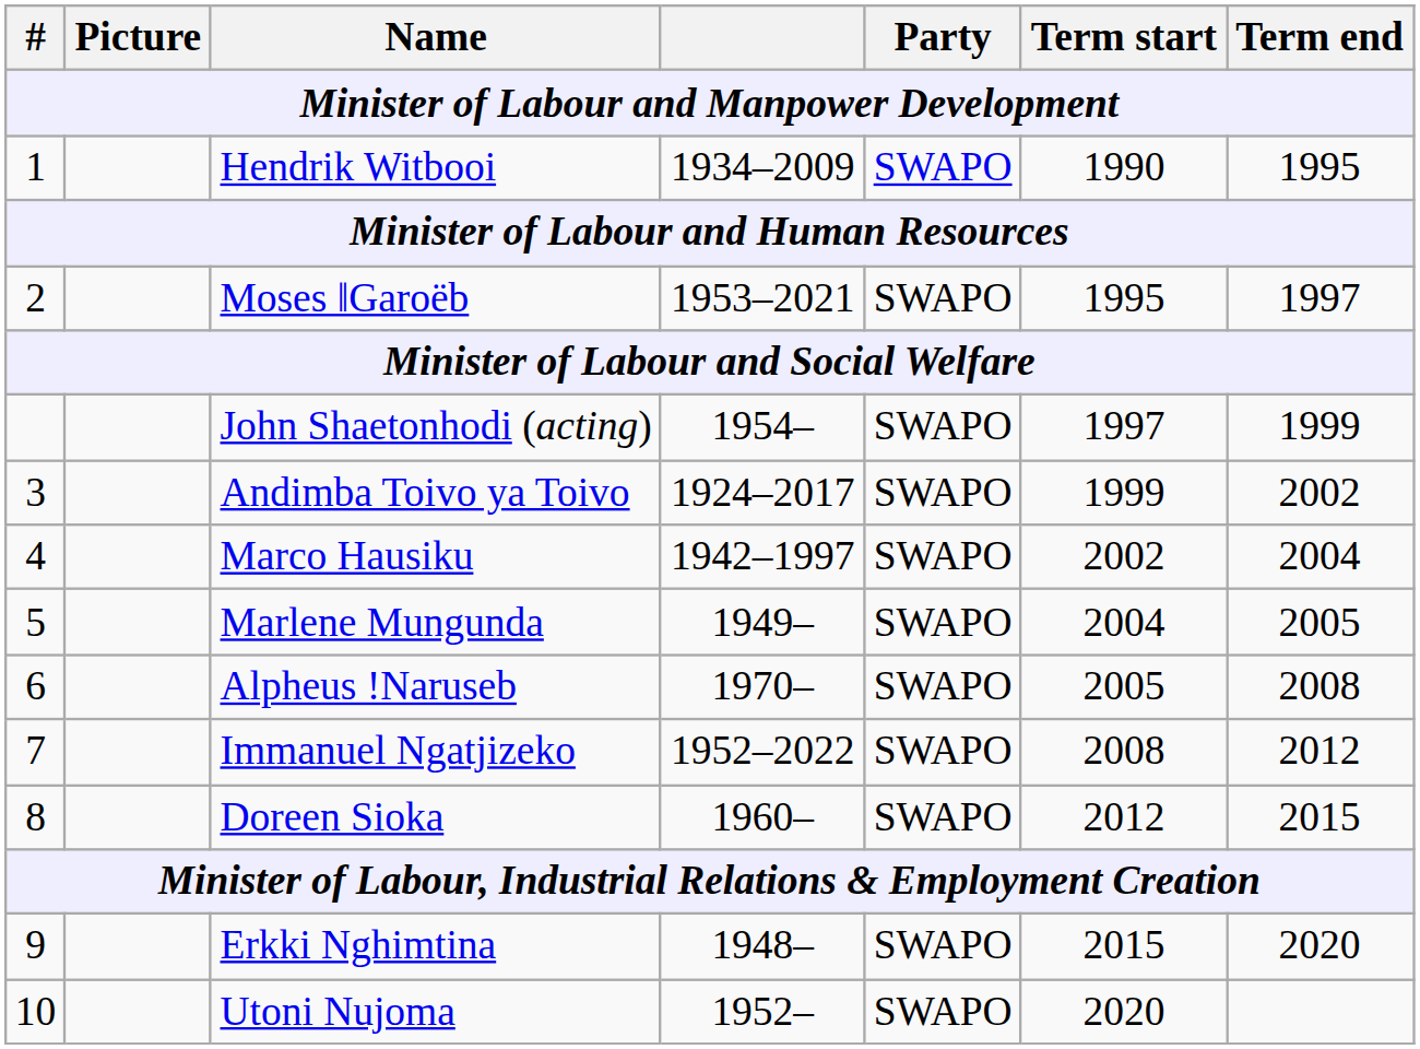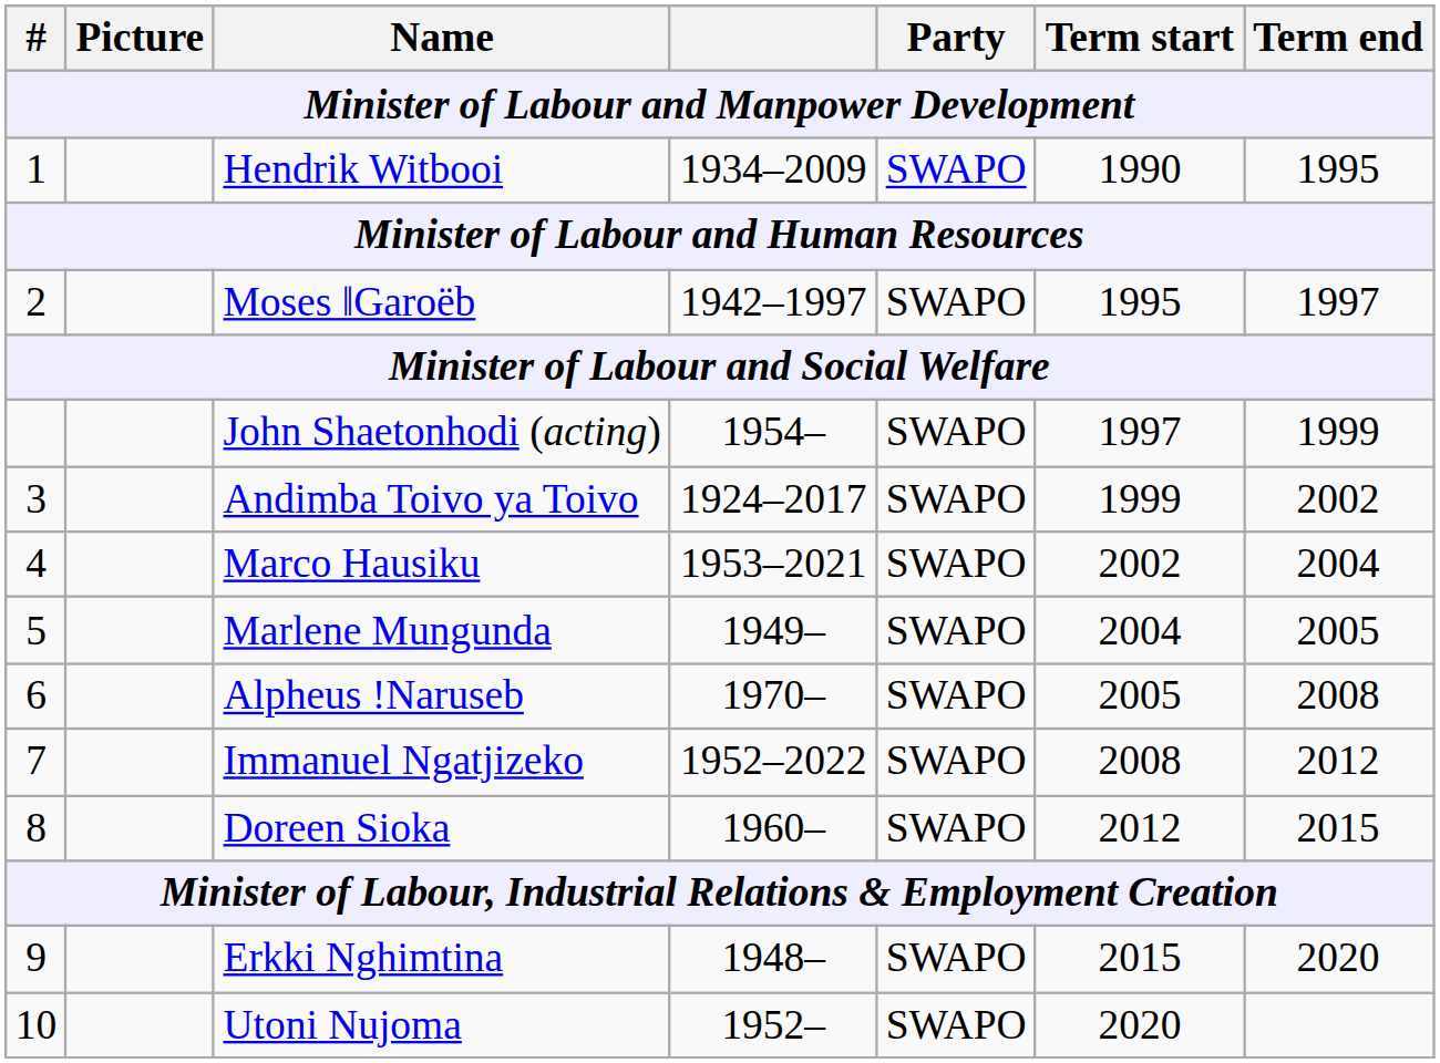Moses ǁGaroëb | column 4: 1953–2021 -> 1942–1997
Marco Hausiku | column 4: 1942–1997 -> 1953–2021
